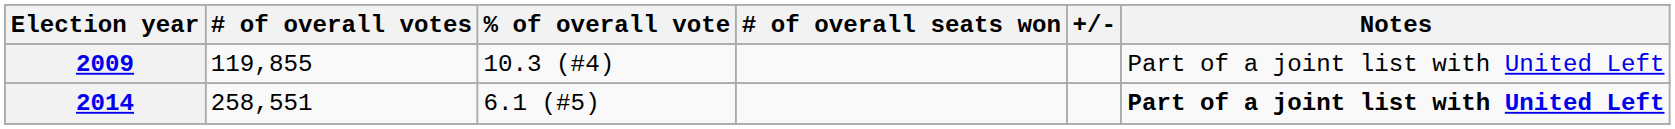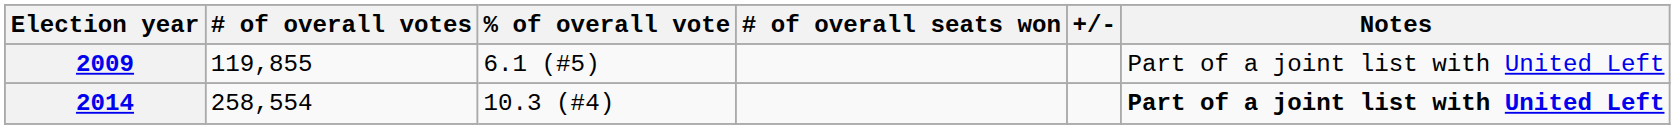2009 | % of overall vote: 10.3 (#4) -> 6.1 (#5)
2014 | # of overall votes: 258,551 -> 258,554
2014 | % of overall vote: 6.1 (#5) -> 10.3 (#4)
